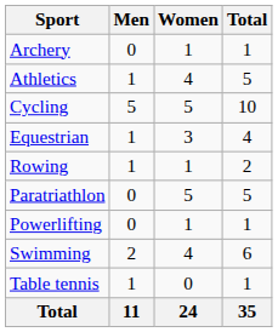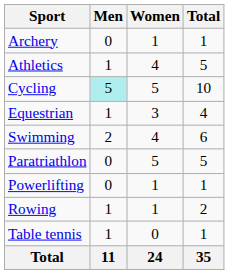Cycling | Men: no background -> paleturquoise background
rows swapped: Rowing <-> Swimming
